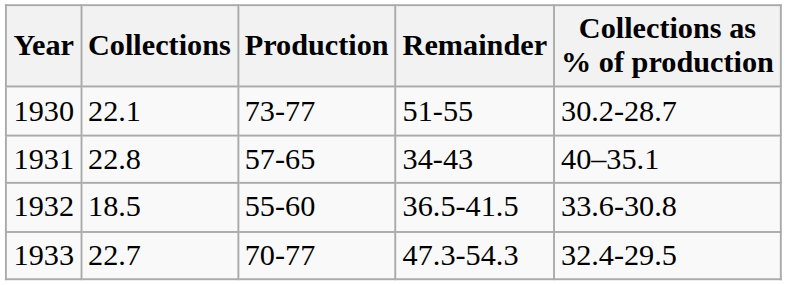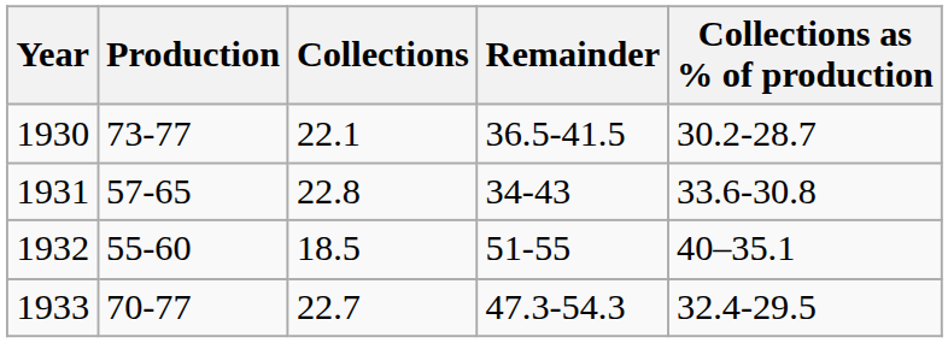columns swapped: Production <-> Collections
1930 | Remainder: 51-55 -> 36.5-41.5
1931 | Collections as % of production: 40–35.1 -> 33.6-30.8
1932 | Remainder: 36.5-41.5 -> 51-55
1932 | Collections as % of production: 33.6-30.8 -> 40–35.1
